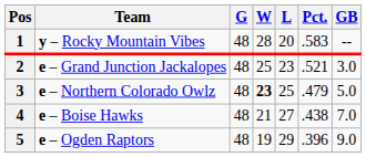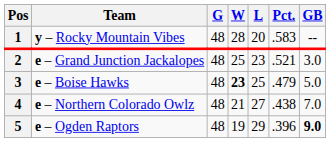3 | Team: e – Northern Colorado Owlz -> e – Boise Hawks
4 | Team: e – Boise Hawks -> e – Northern Colorado Owlz
5 | GB: normal -> bold
